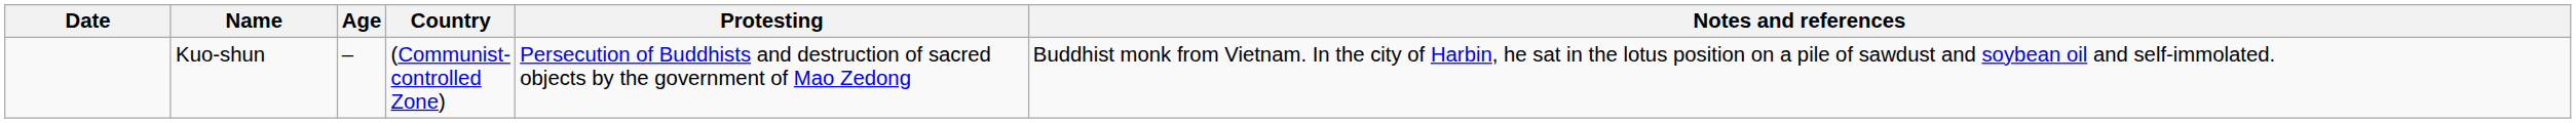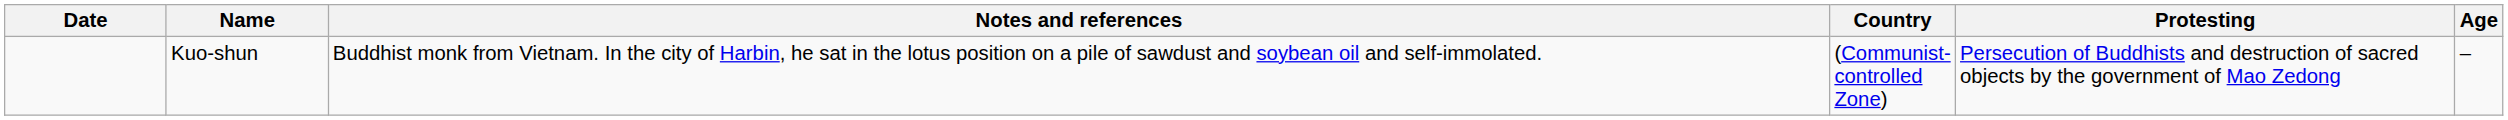columns swapped: Age <-> Notes and references
